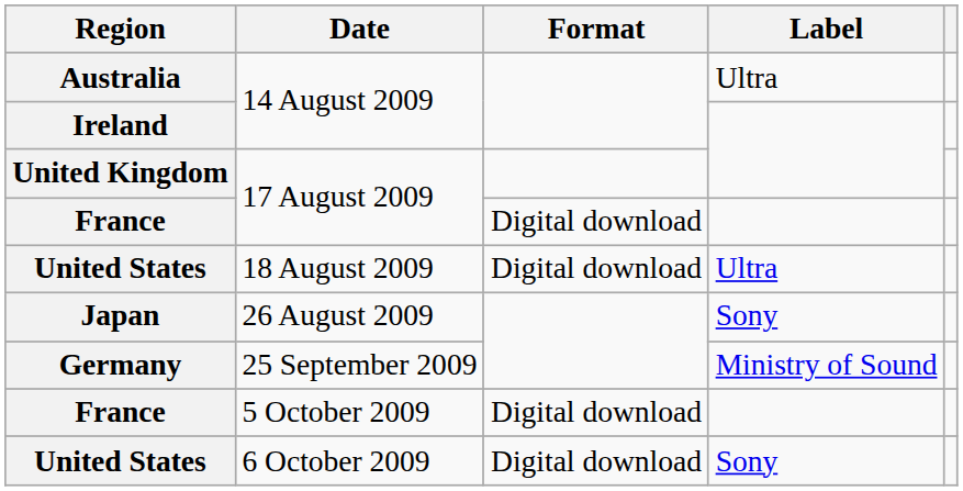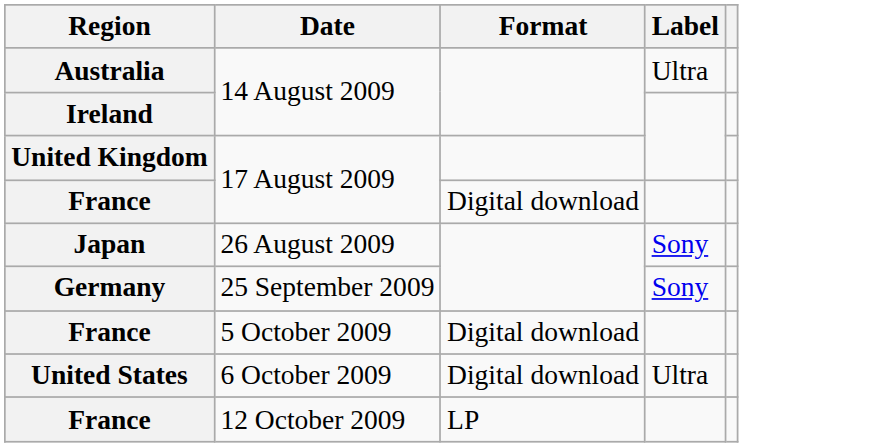- row: United States | 18 August 2009 | Digital download | Ultra
25 September 2009 | Label: Ministry of Sound -> Sony
6 October 2009 | Label: Sony -> Ultra
+ row: France | 12 October 2009 | LP
